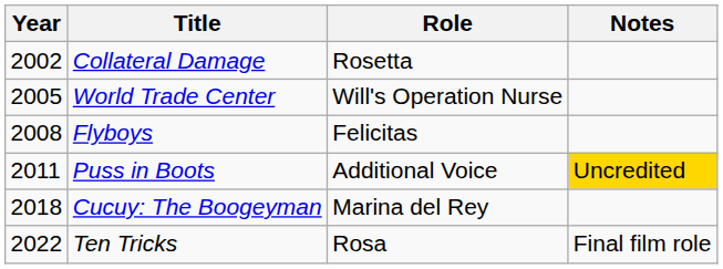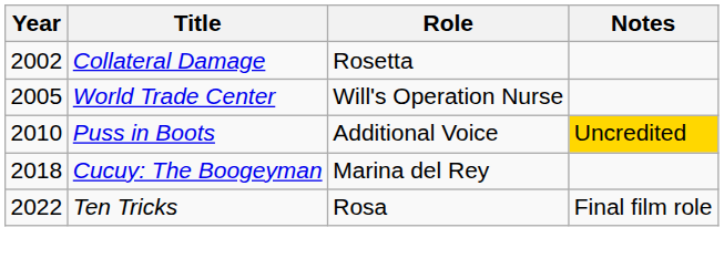- row: 2008 | Flyboys | Felicitas
Puss in Boots | Year: 2011 -> 2010
